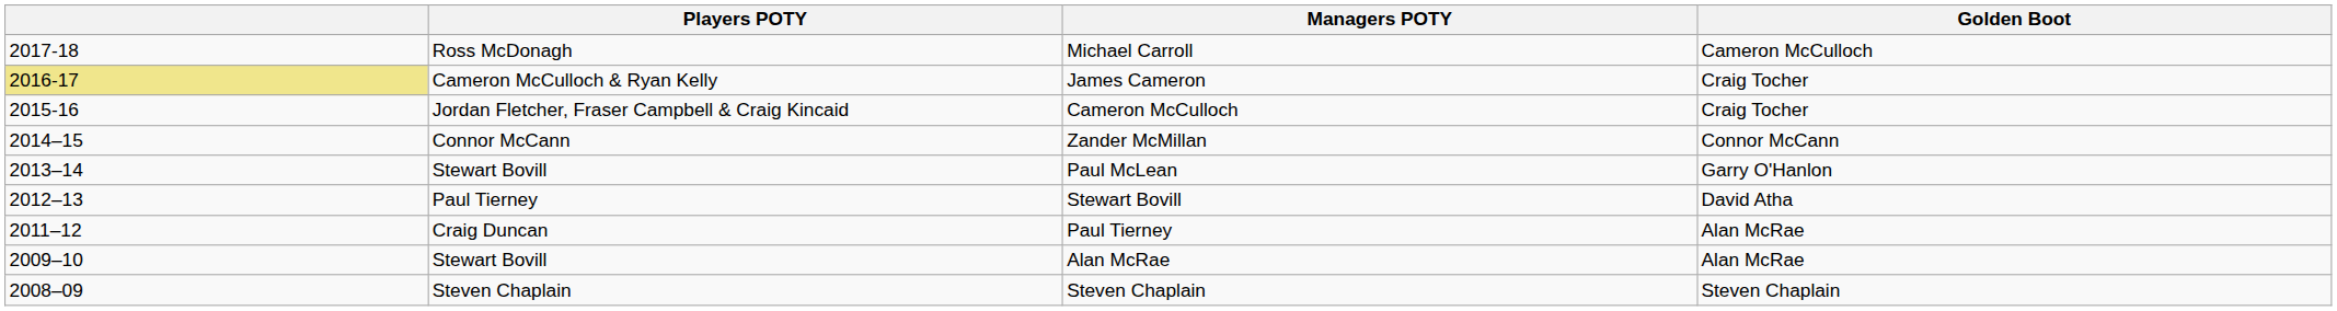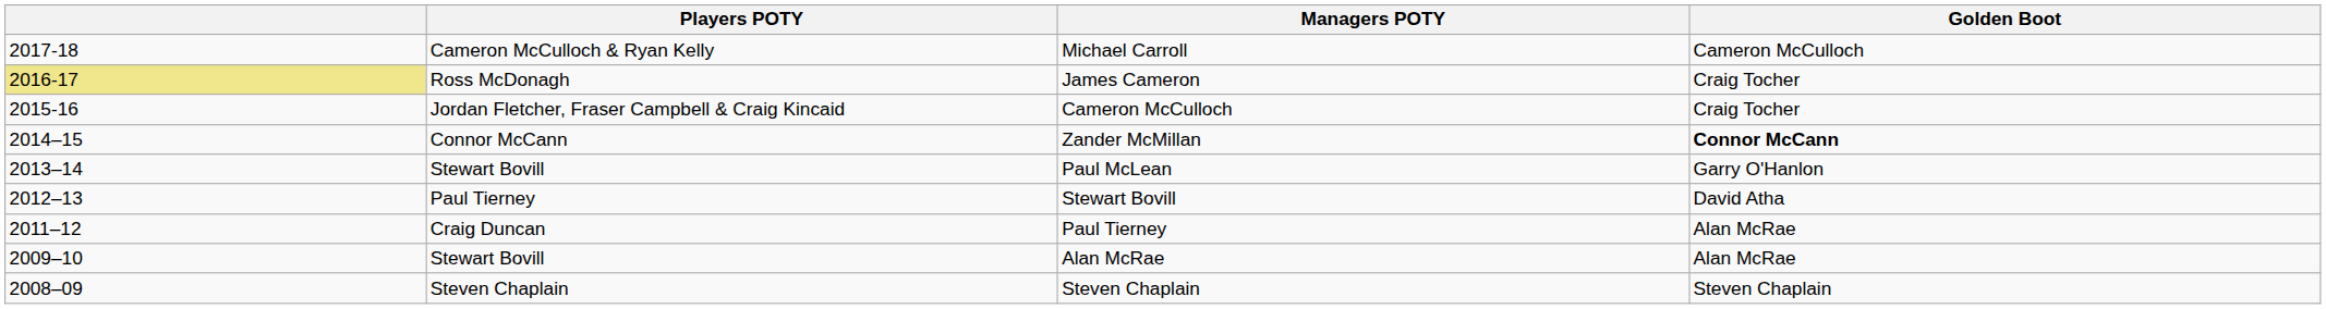Michael Carroll | Players POTY: Ross McDonagh -> Cameron McCulloch & Ryan Kelly
James Cameron | Players POTY: Cameron McCulloch & Ryan Kelly -> Ross McDonagh
Zander McMillan | Golden Boot: normal -> bold
